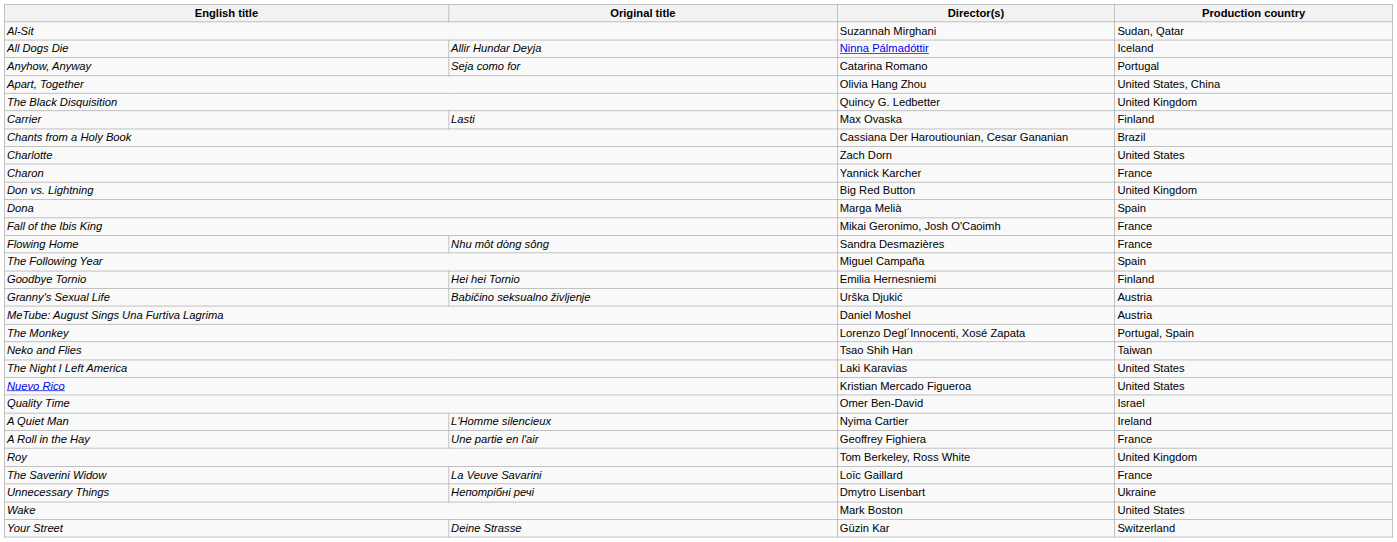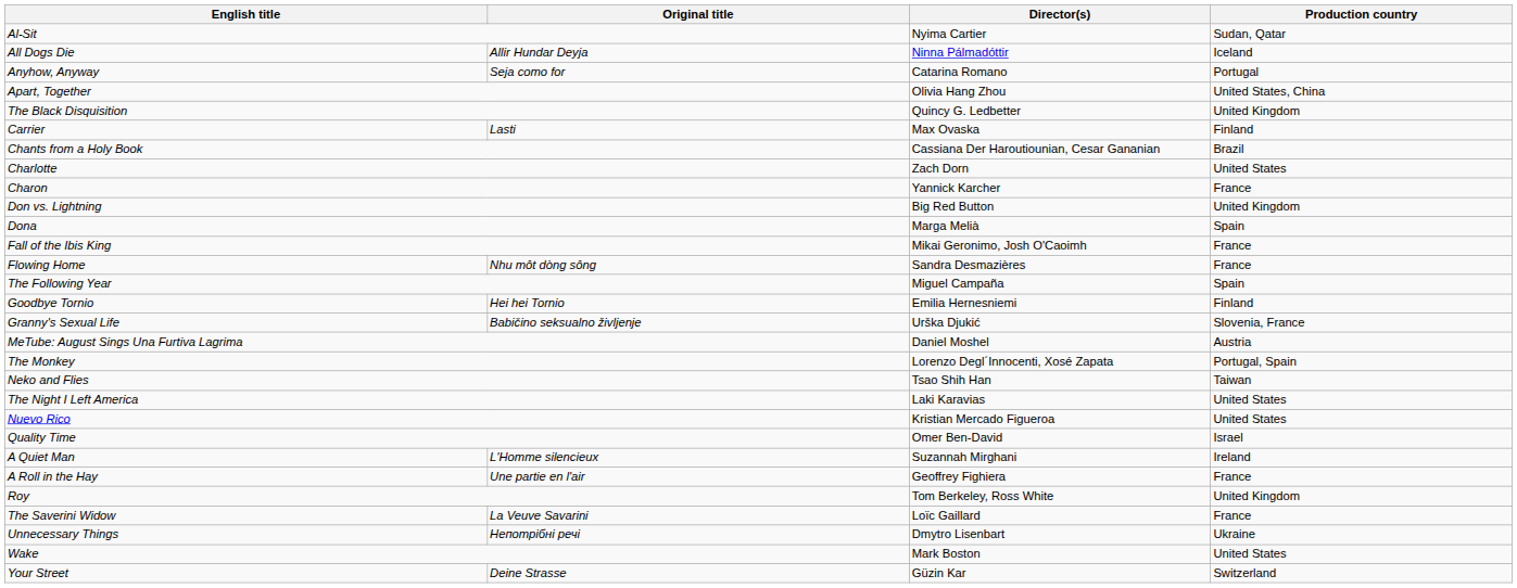Al-Sit | Director(s): Suzannah Mirghani -> Nyima Cartier
Granny's Sexual Life | Production country: Austria -> Slovenia, France
A Quiet Man | Director(s): Nyima Cartier -> Suzannah Mirghani
